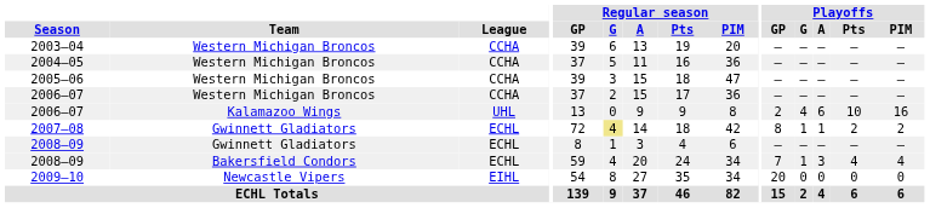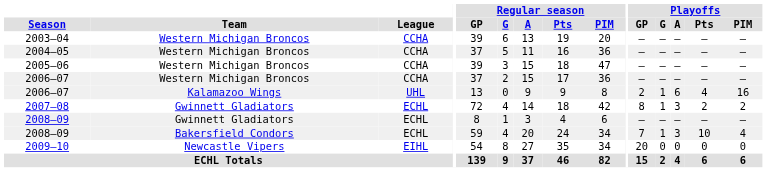2006–07 / Kalamazoo Wings | Playoffs / G: 4 -> 1
2006–07 / Kalamazoo Wings | Playoffs / Pts: 10 -> 4
2007–08 | Regular season / G: khaki background -> no background
2007–08 | Playoffs / A: 1 -> 3
2008–09 / Bakersfield Condors | Playoffs / Pts: 4 -> 10
